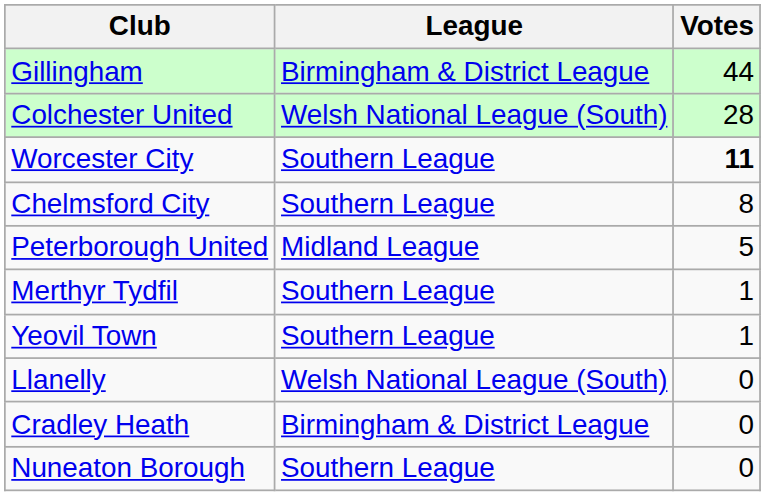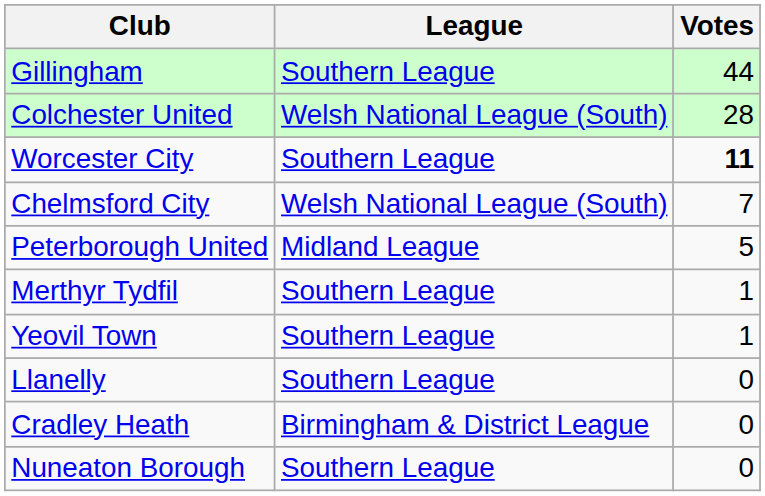Gillingham | League: Birmingham & District League -> Southern League
Chelmsford City | League: Southern League -> Welsh National League (South)
Chelmsford City | Votes: 8 -> 7
Llanelly | League: Welsh National League (South) -> Southern League
